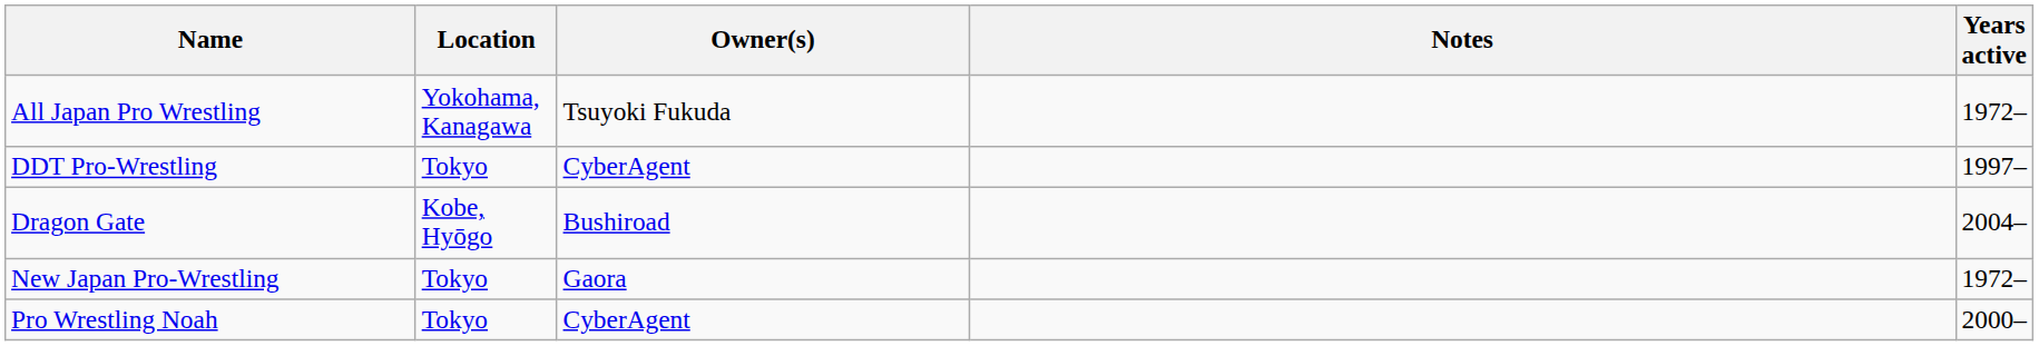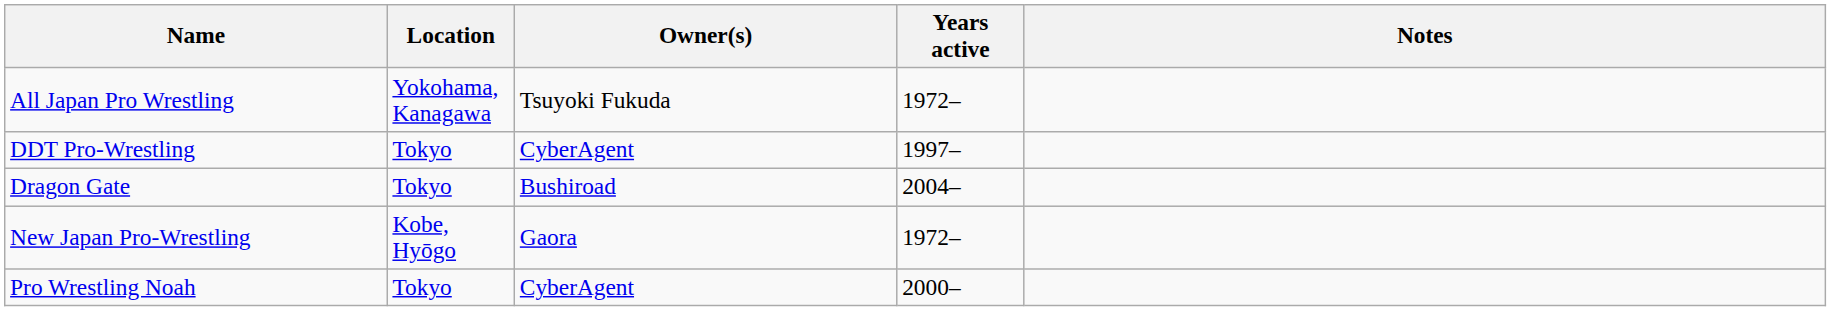columns swapped: Years active <-> Notes
Dragon Gate | Location: Kobe, Hyōgo -> Tokyo
New Japan Pro-Wrestling | Location: Tokyo -> Kobe, Hyōgo
